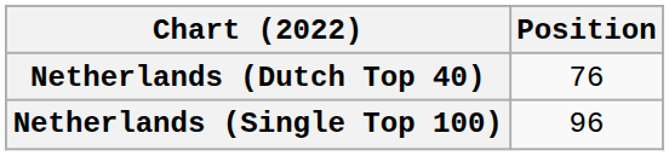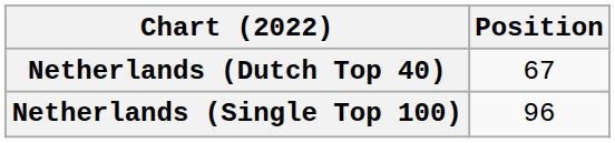Netherlands (Dutch Top 40) | Position: 76 -> 67
